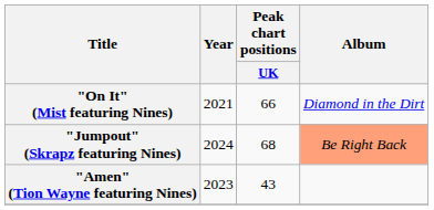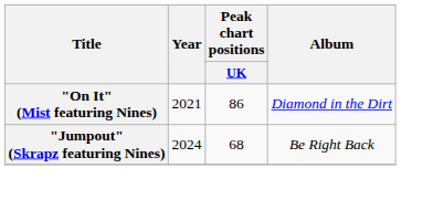"On It" (Mist featuring Nines) | Peak chart positions / UK: 66 -> 86
"Jumpout" (Skrapz featuring Nines) | Album: lightsalmon background -> no background
- row: "Amen" (Tion Wayne featuring Nines) | 2023 | 43
